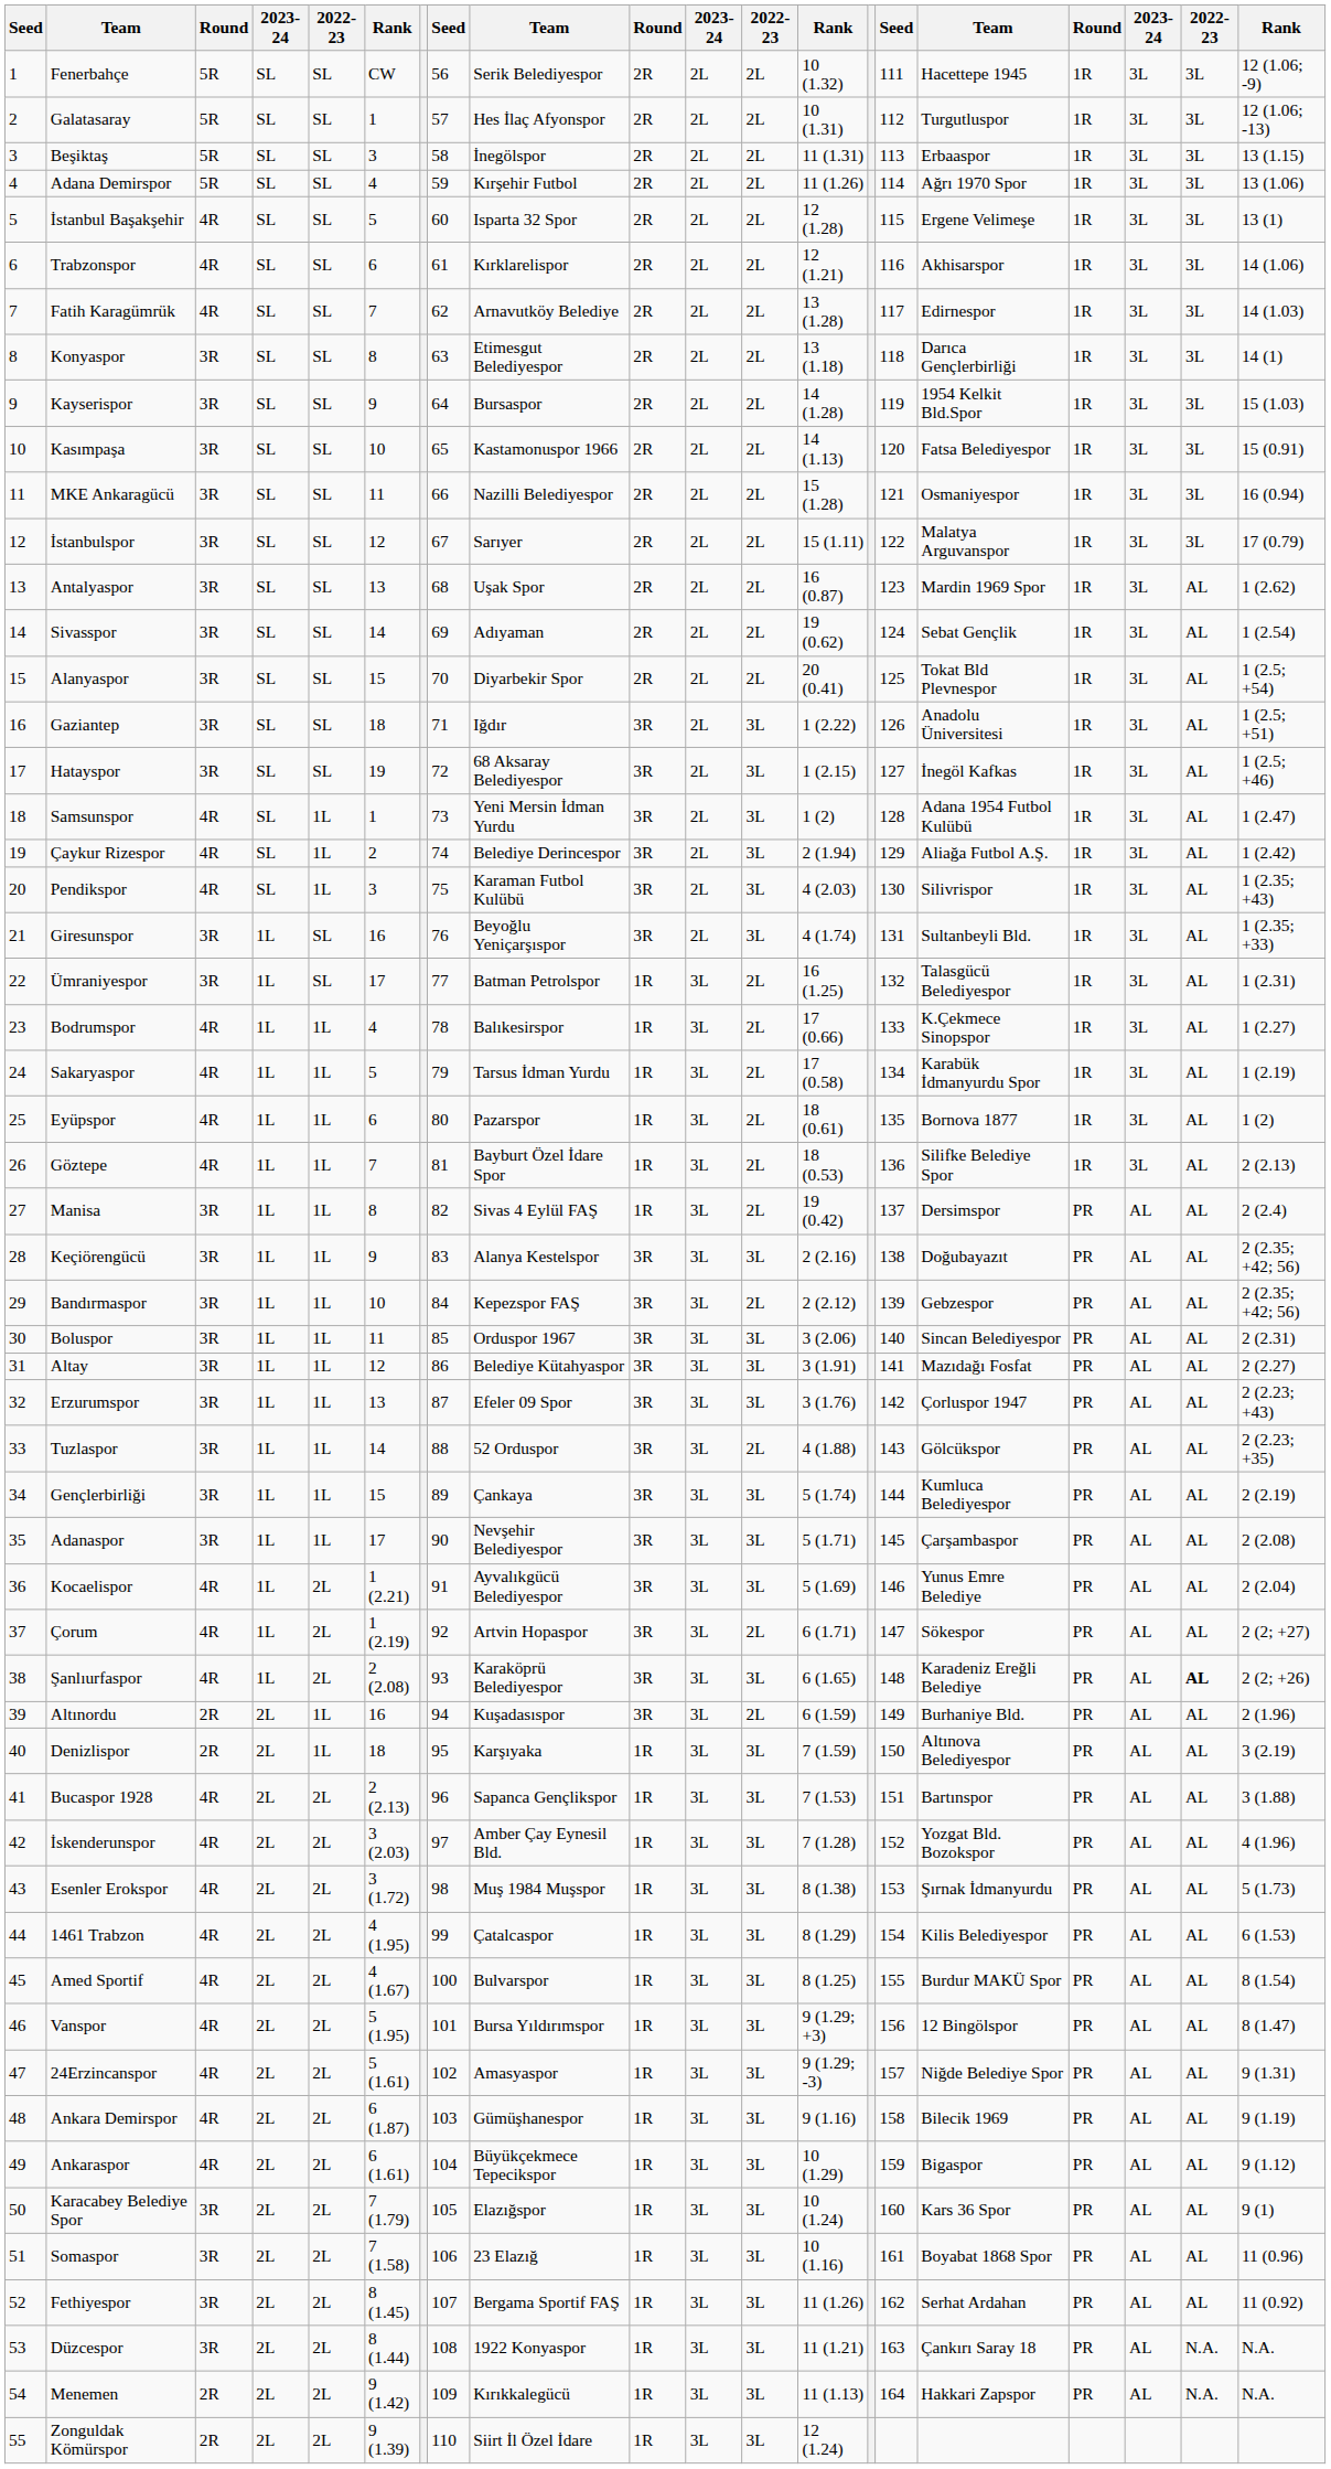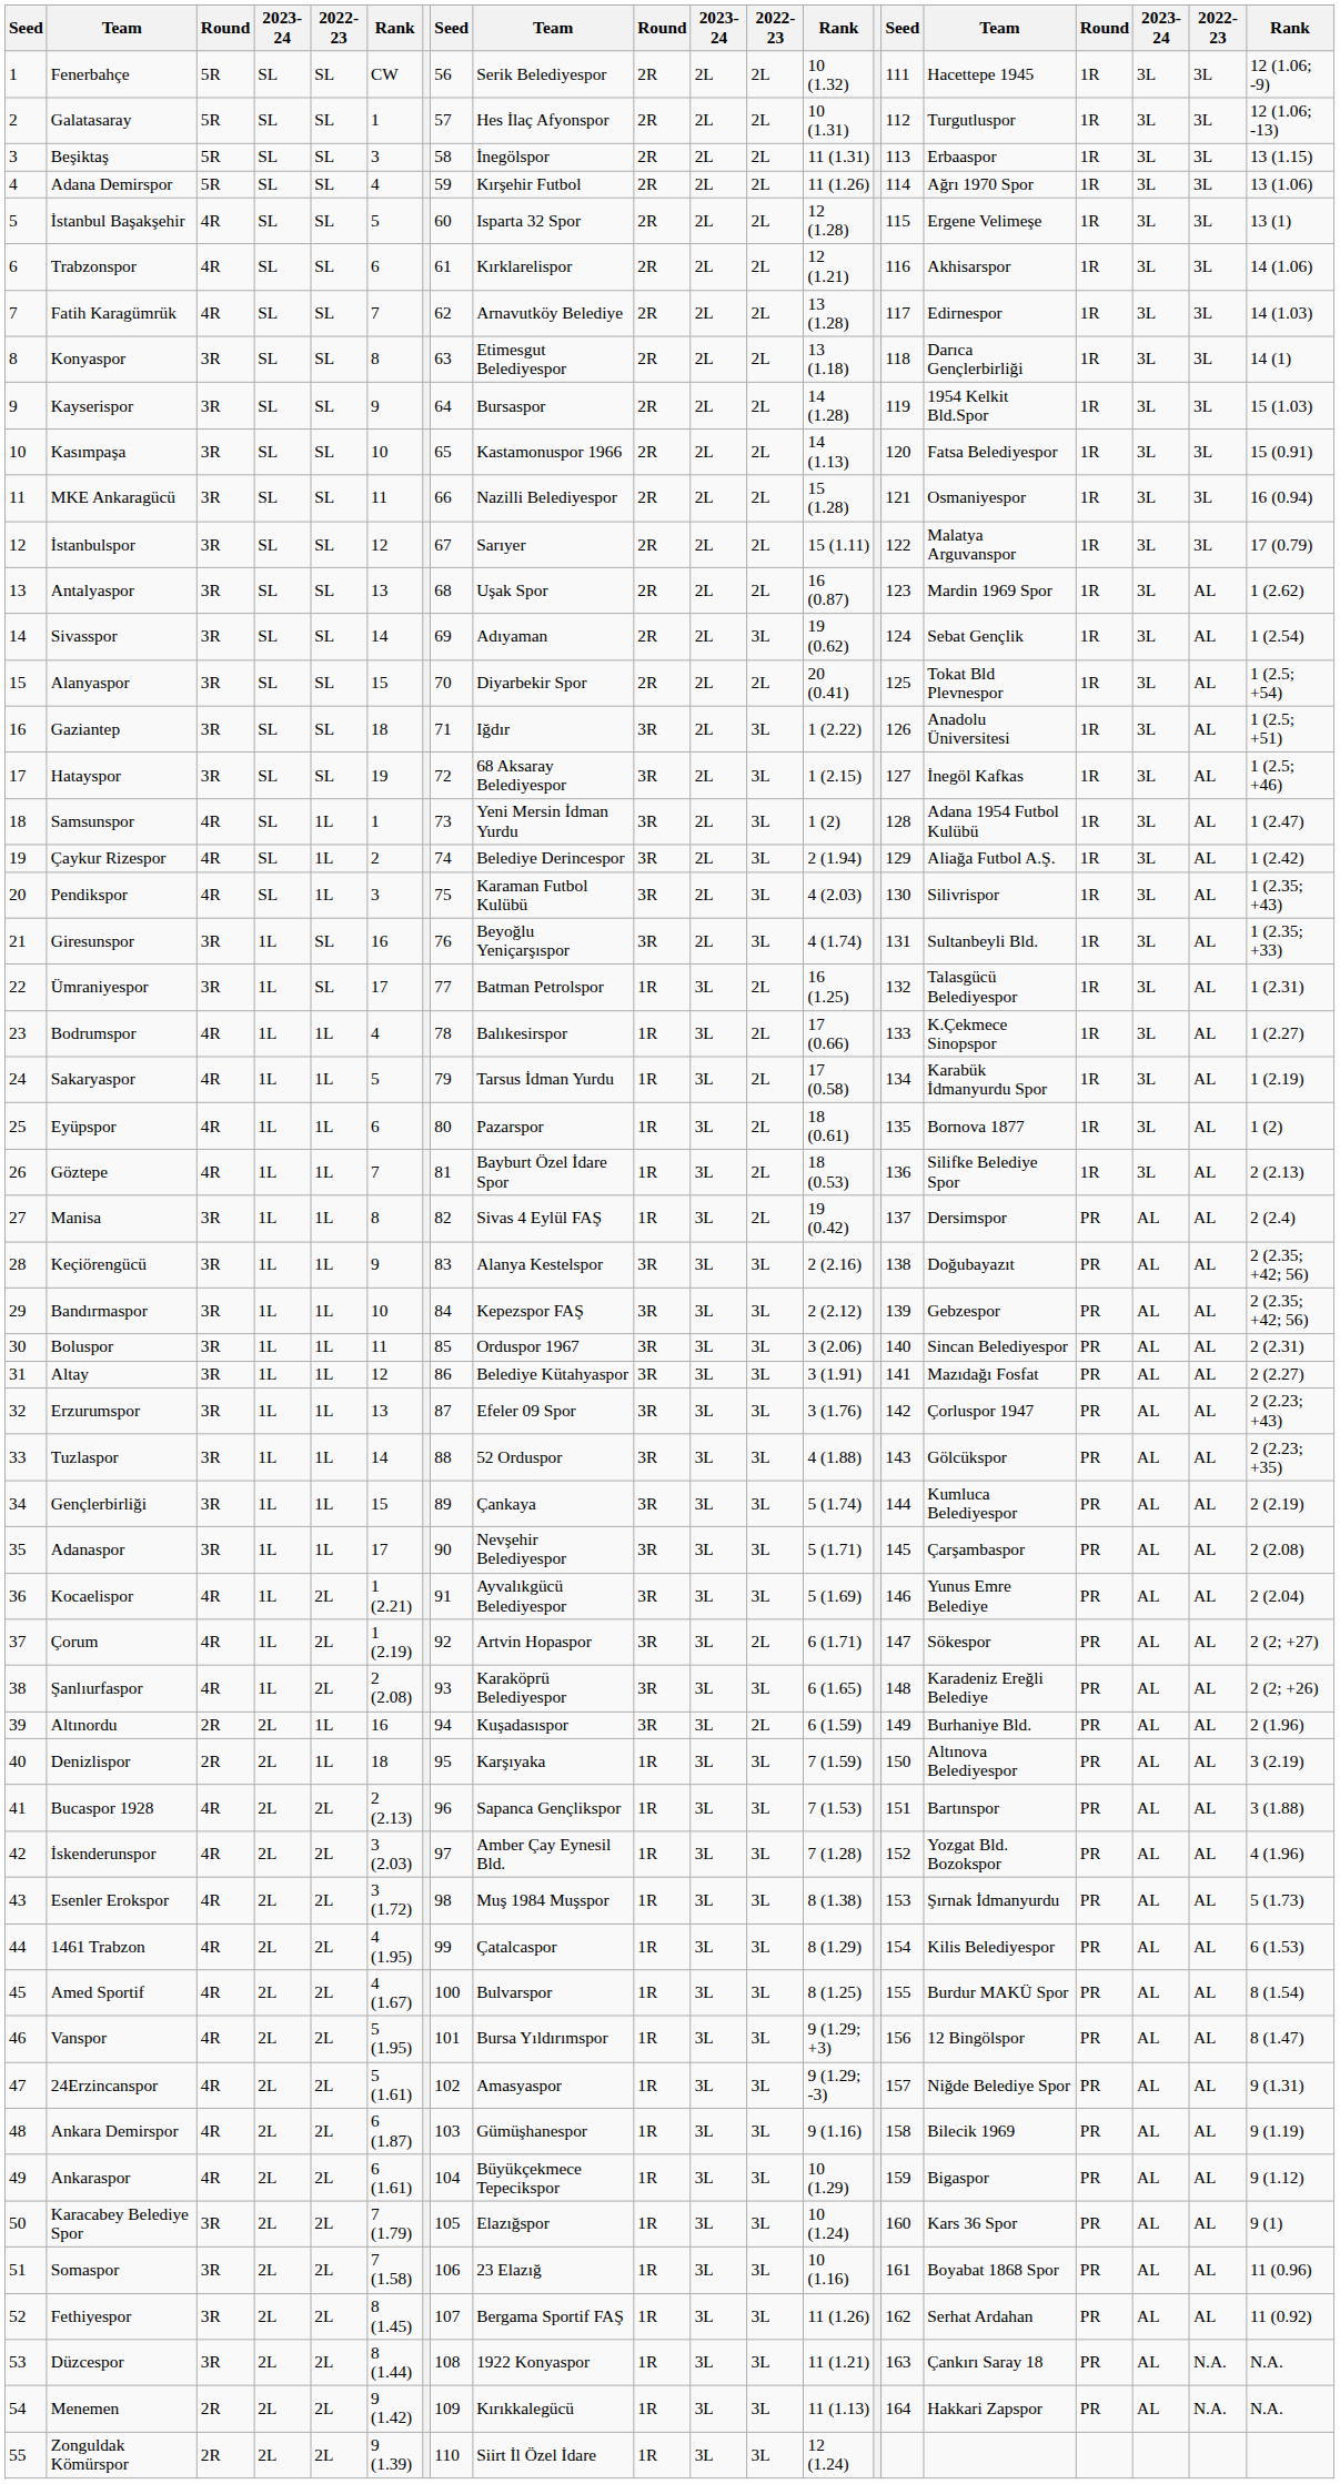Sivasspor | column 12: 2L -> 3L
Bandırmaspor | column 12: 2L -> 3L
Tuzlaspor | column 12: 2L -> 3L
Şanlıurfaspor | column 19: bold -> normal
